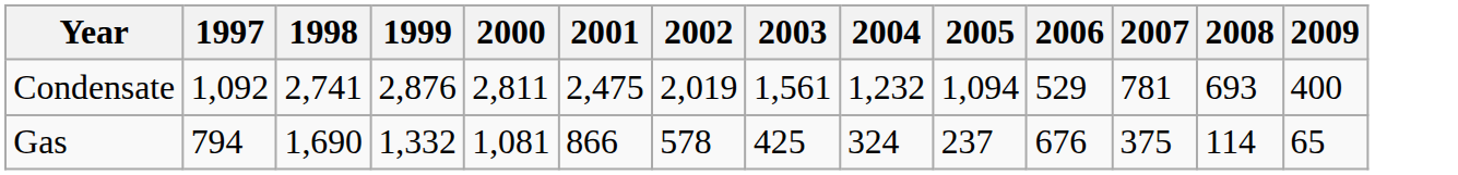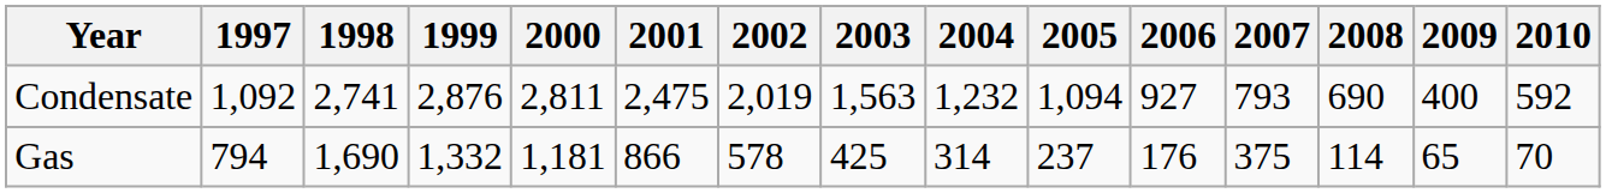+ column: 2010 | 592 | 70
Condensate | 2003: 1,561 -> 1,563
Condensate | 2006: 529 -> 927
Condensate | 2007: 781 -> 793
Condensate | 2008: 693 -> 690
Gas | 2000: 1,081 -> 1,181
Gas | 2004: 324 -> 314
Gas | 2006: 676 -> 176
